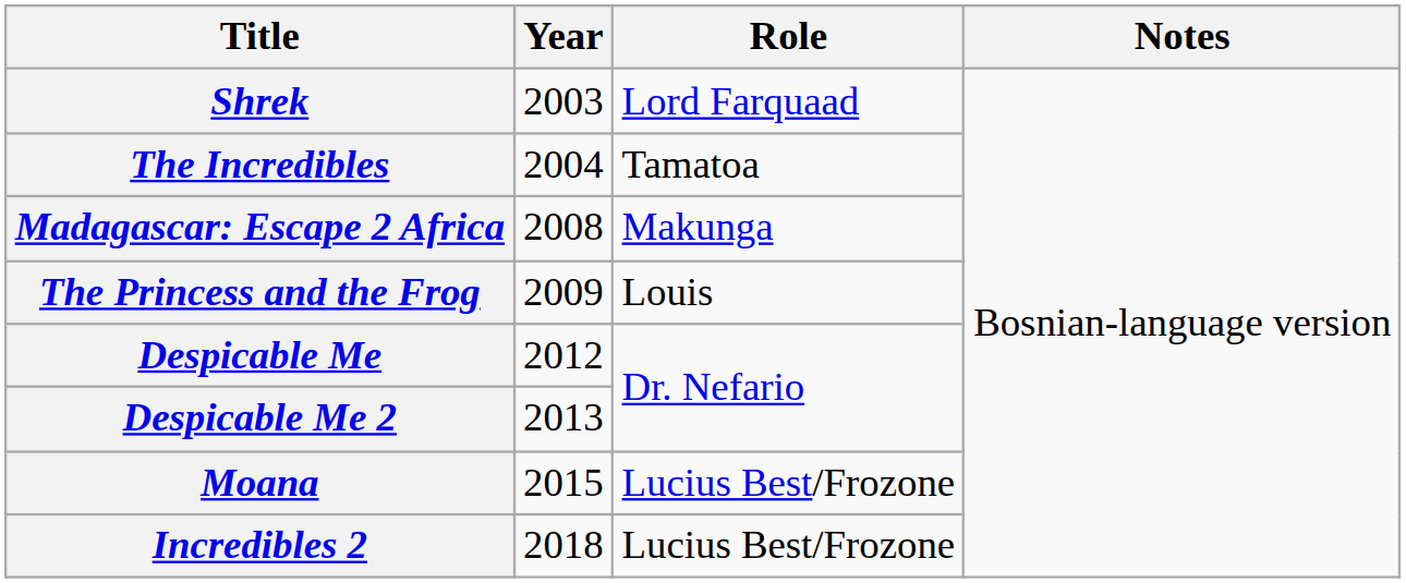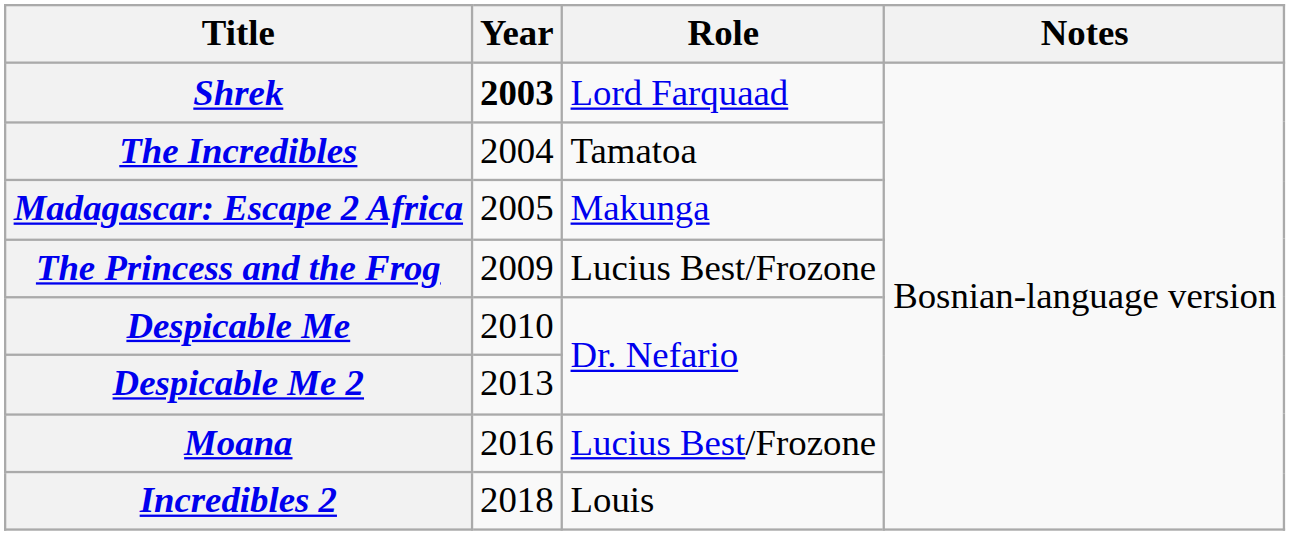Shrek | Year: normal -> bold
Madagascar: Escape 2 Africa | Year: 2008 -> 2005
The Princess and the Frog | Role: Louis -> Lucius Best/Frozone
Despicable Me | Year: 2012 -> 2010
Moana | Year: 2015 -> 2016
Incredibles 2 | Role: Lucius Best/Frozone -> Louis
